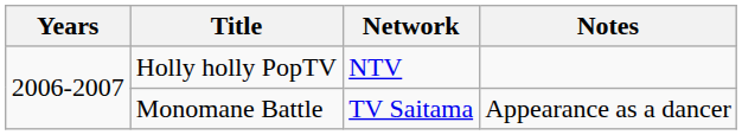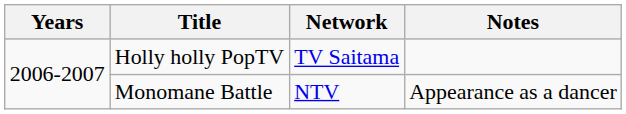Holly holly PopTV | Network: NTV -> TV Saitama
Monomane Battle | Network: TV Saitama -> NTV
